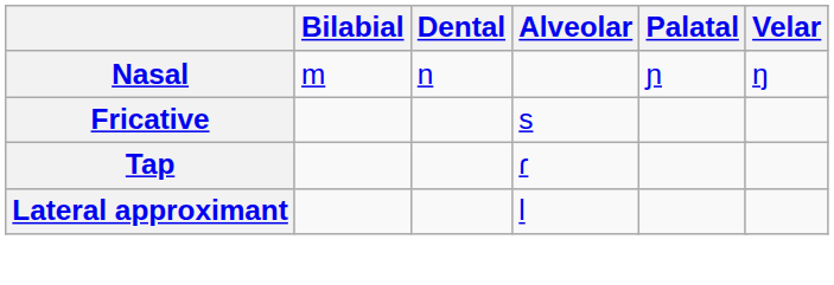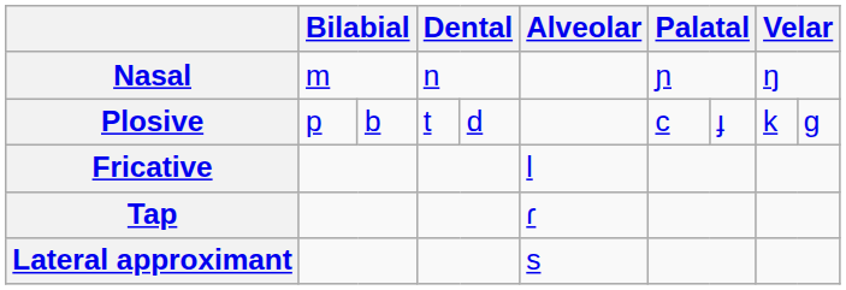+ row: Plosive | p | b | t | d | c | ɟ | k | ɡ
Fricative | Alveolar: s -> l
Lateral approximant | Alveolar: l -> s
